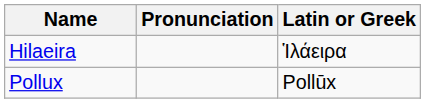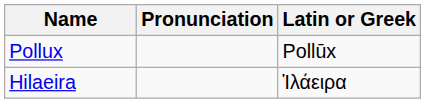rows swapped: Hilaeira <-> Pollux
